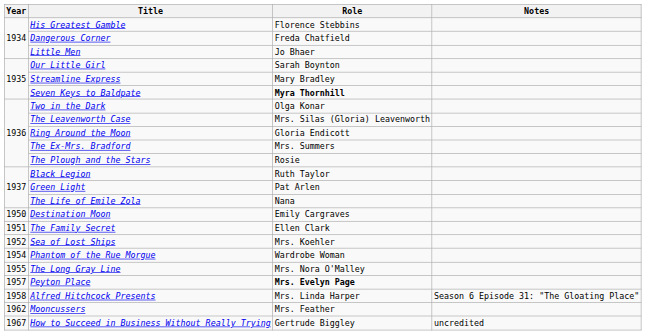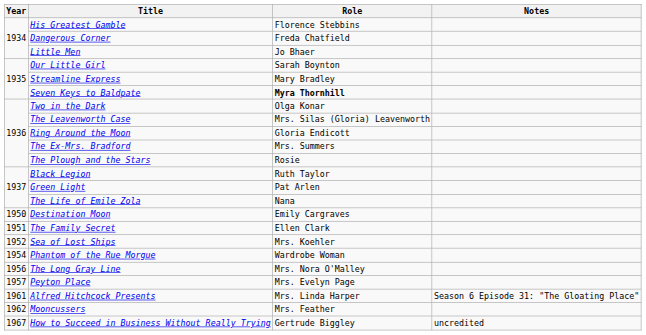The Long Gray Line | Year: 1955 -> 1956
Peyton Place | Role: bold -> normal
Alfred Hitchcock Presents | Year: 1958 -> 1961
